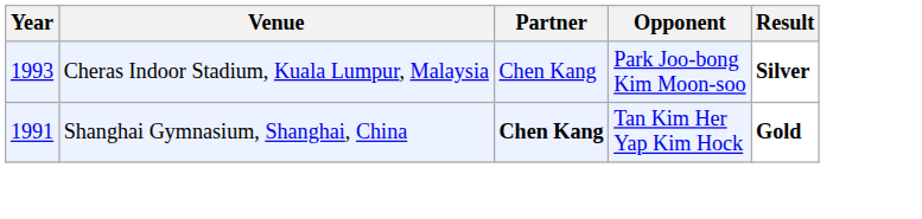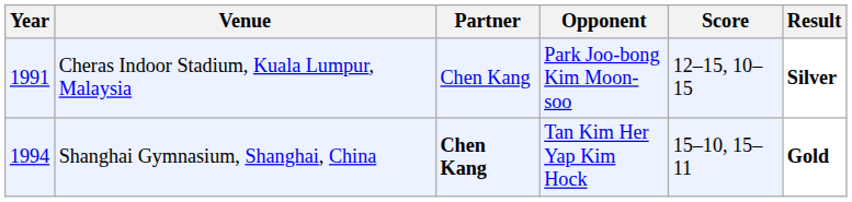+ column: Score | 12–15, 10–15 | 15–10, 15–11
Cheras Indoor Stadium, Kuala Lumpur, Malaysia | Year: 1993 -> 1991
Shanghai Gymnasium, Shanghai, China | Year: 1991 -> 1994
